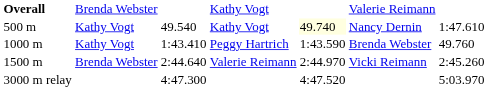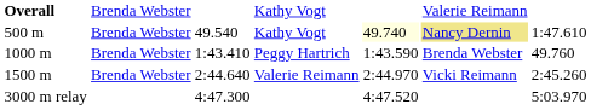500 m / Kathy Vogt | column 2: Kathy Vogt -> Brenda Webster
500 m / Kathy Vogt | column 6: no background -> khaki background
Peggy Hartrich | column 2: Kathy Vogt -> Brenda Webster
